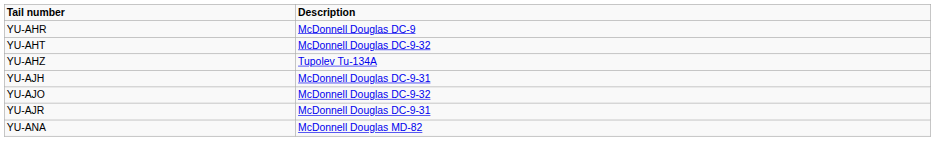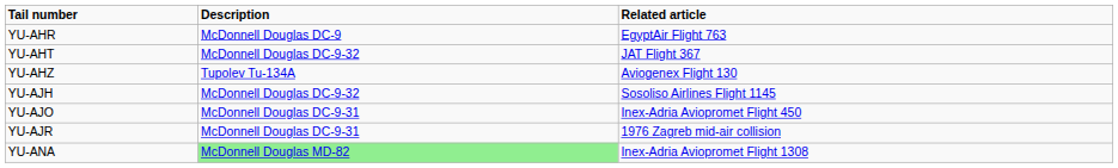+ column: Related article | EgyptAir Flight 763 | JAT Flight 367 | Aviogenex Flight 130 | Sosoliso Airlines Flight 1145 | Inex-Adria Aviopromet Flight 450 | 1976 Zagreb mid-air collision | Inex-Adria Aviopromet Flight 1308
YU-AJH | Description: McDonnell Douglas DC-9-31 -> McDonnell Douglas DC-9-32
YU-AJO | Description: McDonnell Douglas DC-9-32 -> McDonnell Douglas DC-9-31
YU-ANA | Description: no background -> lightgreen background
